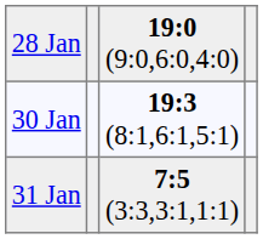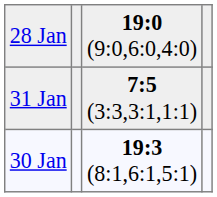rows swapped: 30 Jan <-> 31 Jan
